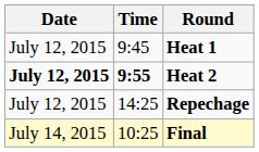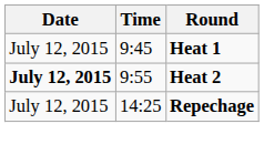Heat 2 | Time: bold -> normal
- row: July 14, 2015 | 10:25 | Final
